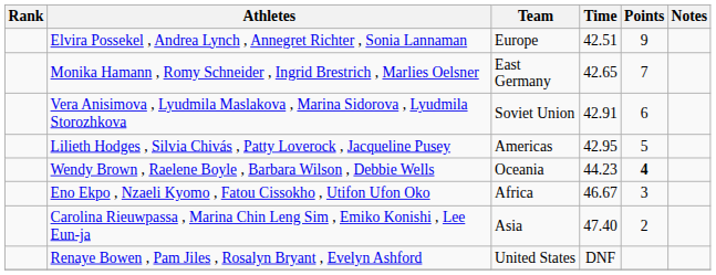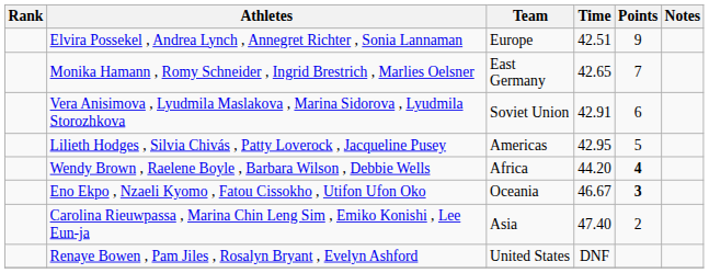Wendy Brown , Raelene Boyle , Barbara Wilson , Debbie Wells | Team: Oceania -> Africa
Wendy Brown , Raelene Boyle , Barbara Wilson , Debbie Wells | Time: 44.23 -> 44.20
Eno Ekpo , Nzaeli Kyomo , Fatou Cissokho , Utifon Ufon Oko | Team: Africa -> Oceania
Eno Ekpo , Nzaeli Kyomo , Fatou Cissokho , Utifon Ufon Oko | Points: normal -> bold
